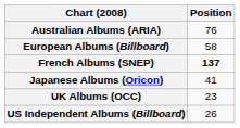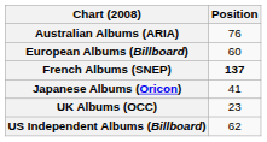European Albums (Billboard) | Position: 58 -> 60
US Independent Albums (Billboard) | Position: 26 -> 62
